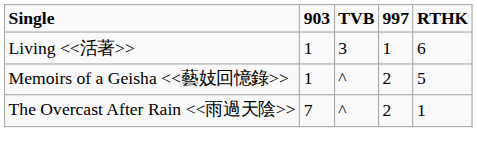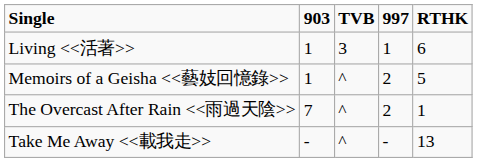+ row: Take Me Away <> | - | ^ | - | 13
